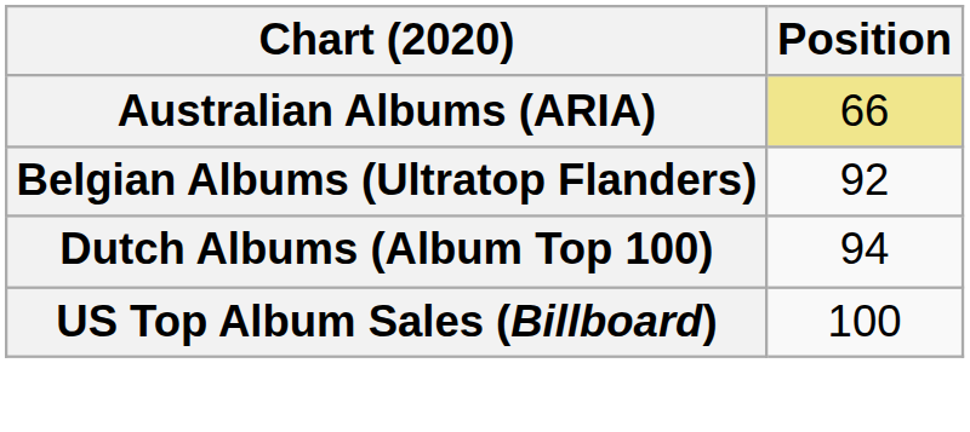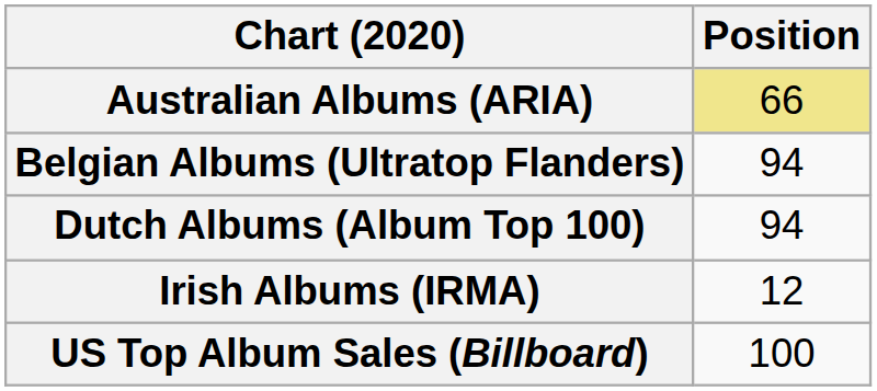Belgian Albums (Ultratop Flanders) | Position: 92 -> 94
+ row: Irish Albums (IRMA) | 12
